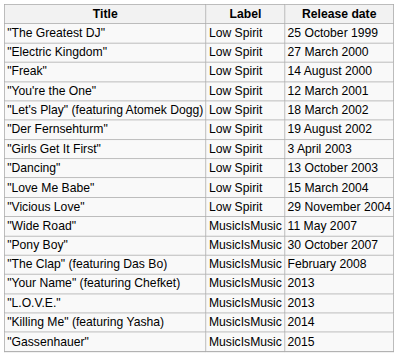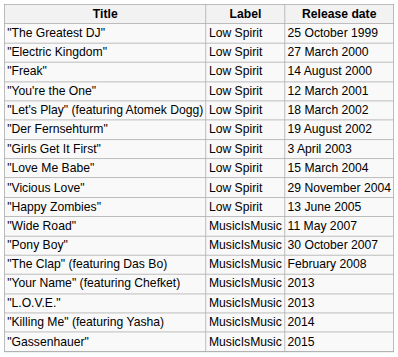- row: "Dancing" | Low Spirit | 13 October 2003
+ row: "Happy Zombies" | Low Spirit | 13 June 2005
